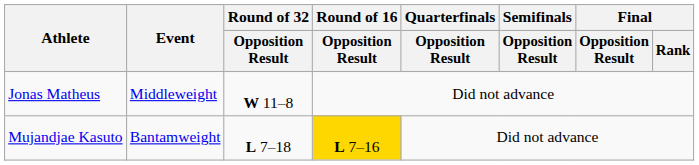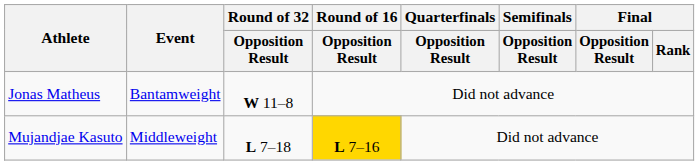Jonas Matheus | Event: Middleweight -> Bantamweight
Mujandjae Kasuto | Event: Bantamweight -> Middleweight
